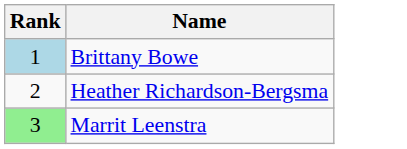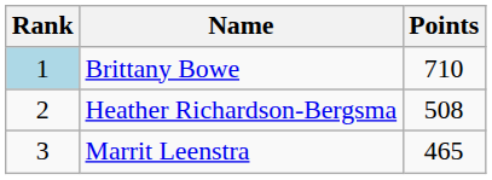+ column: Points | 710 | 508 | 465
Marrit Leenstra | Rank: lightgreen background -> no background
